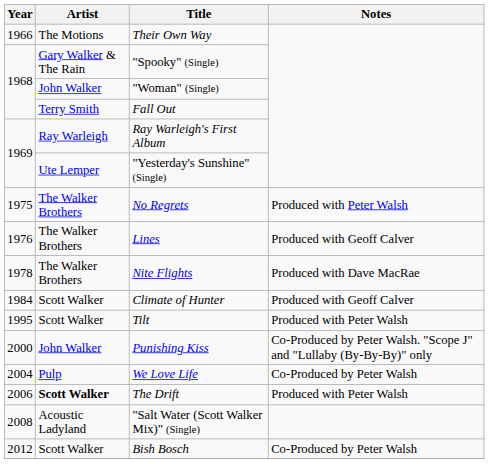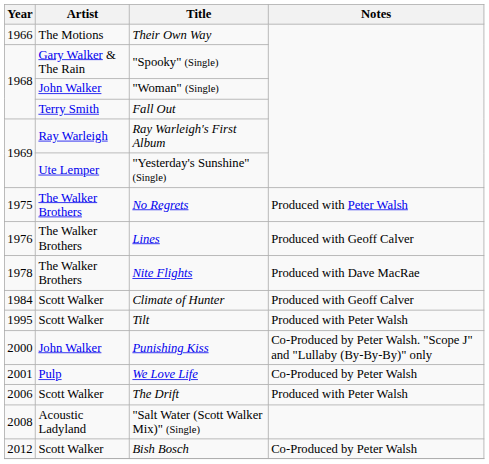We Love Life | Year: 2004 -> 2001
The Drift | Artist: bold -> normal
